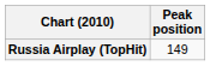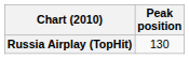Russia Airplay (TopHit) | Peak position: 149 -> 130
